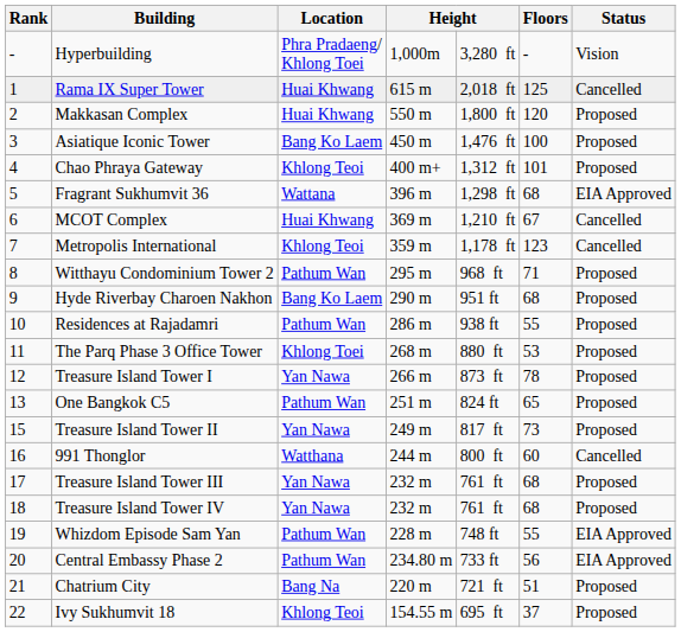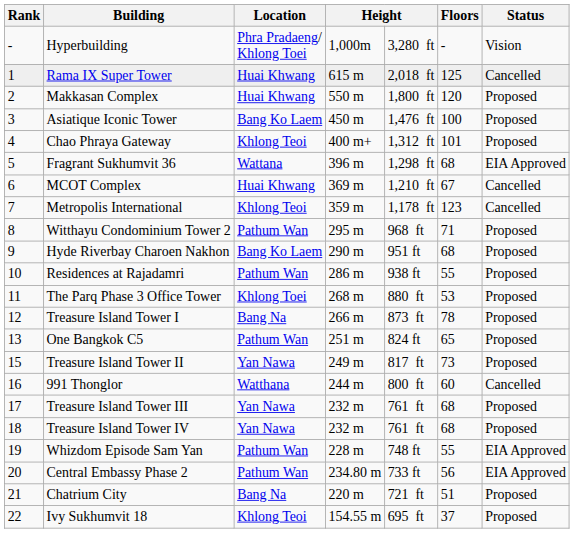Treasure Island Tower I | Location: Yan Nawa -> Bang Na
